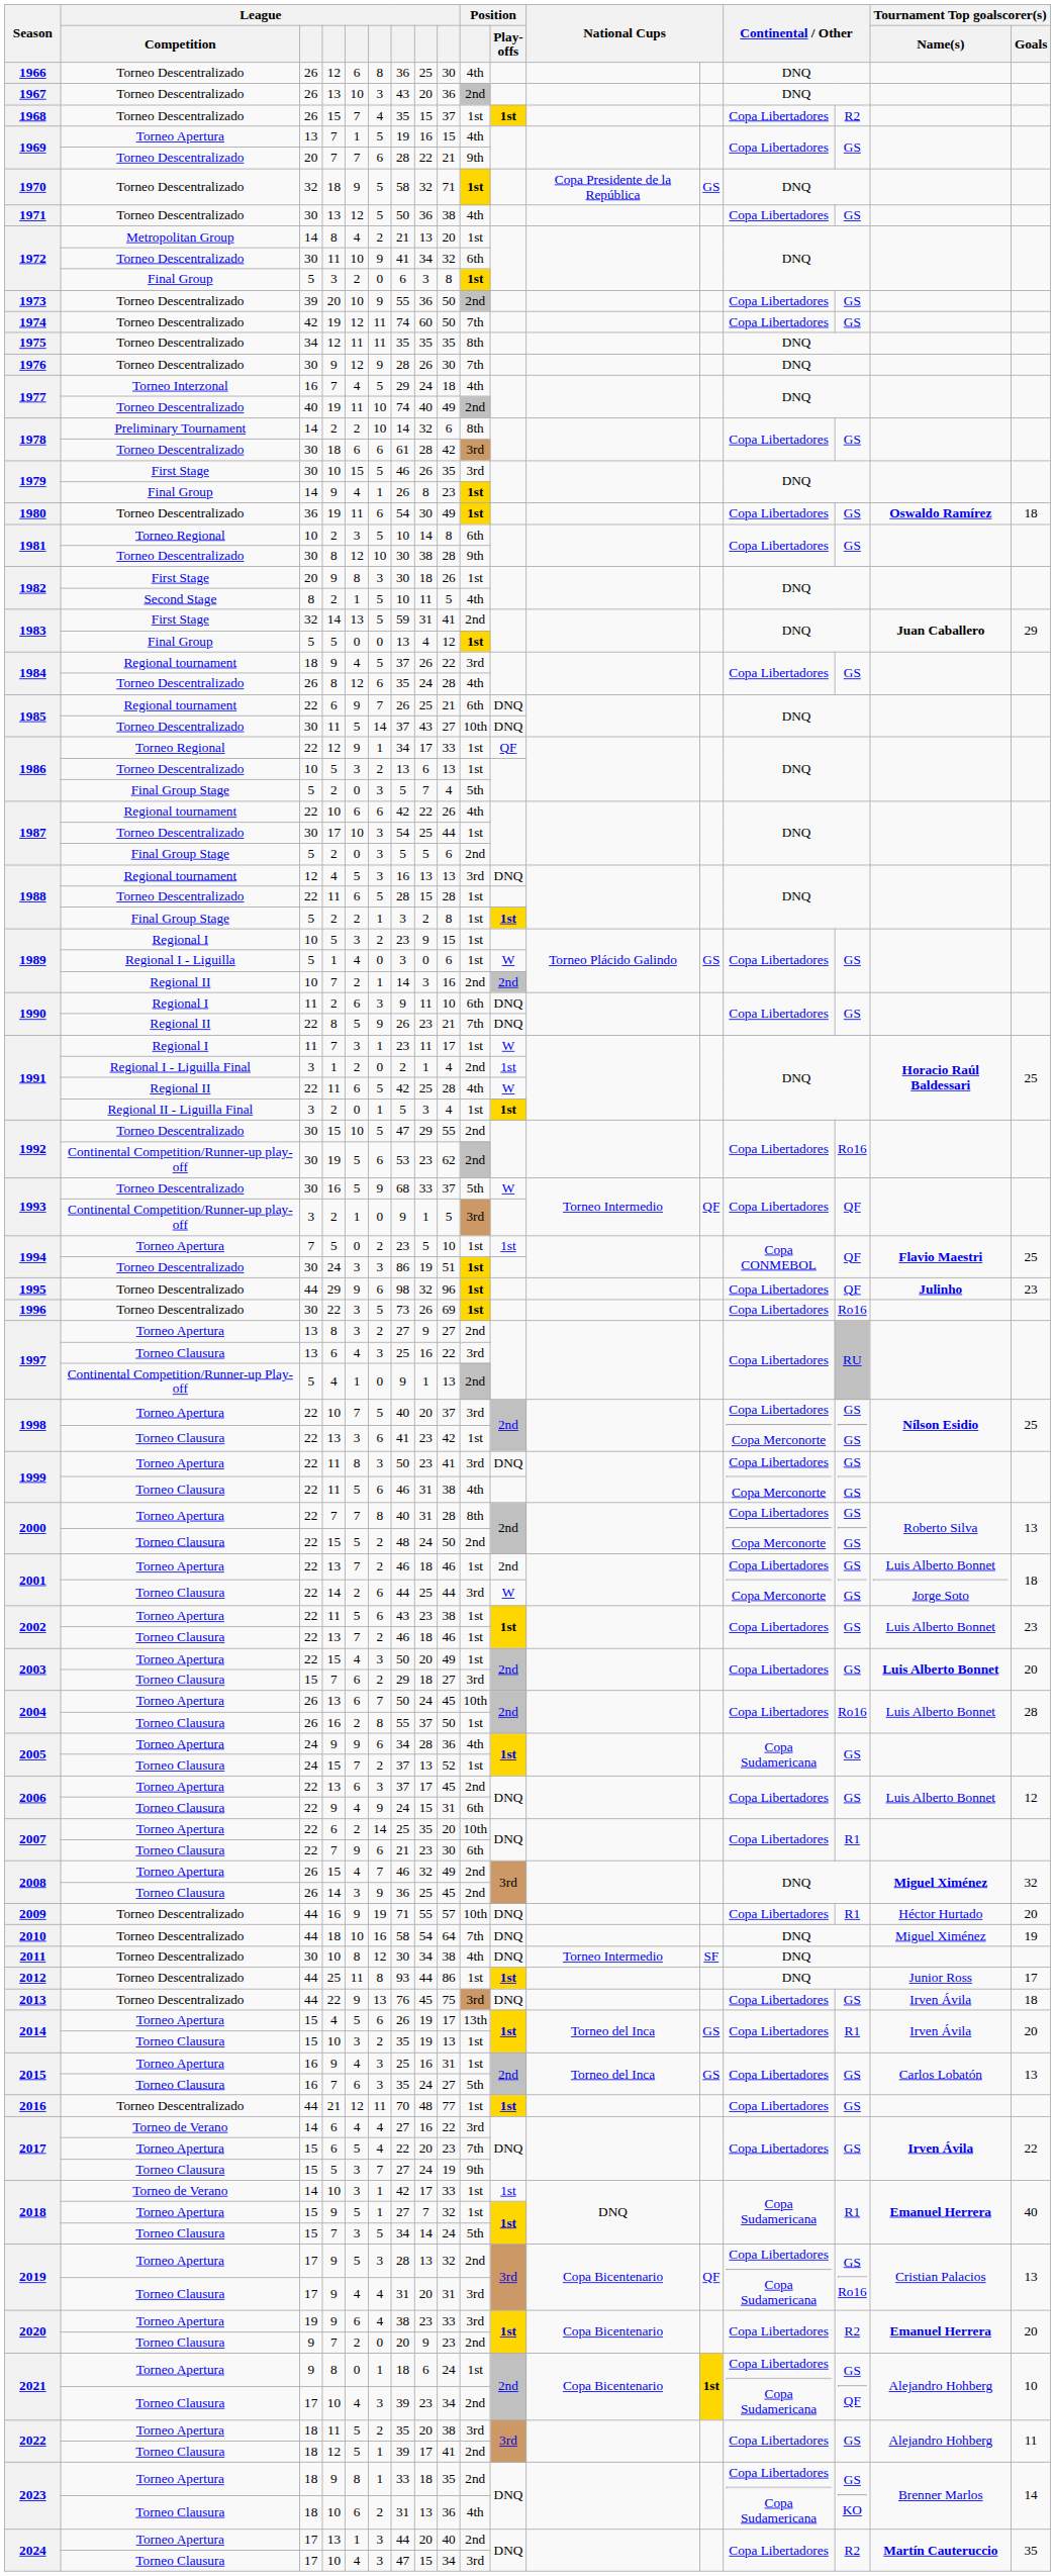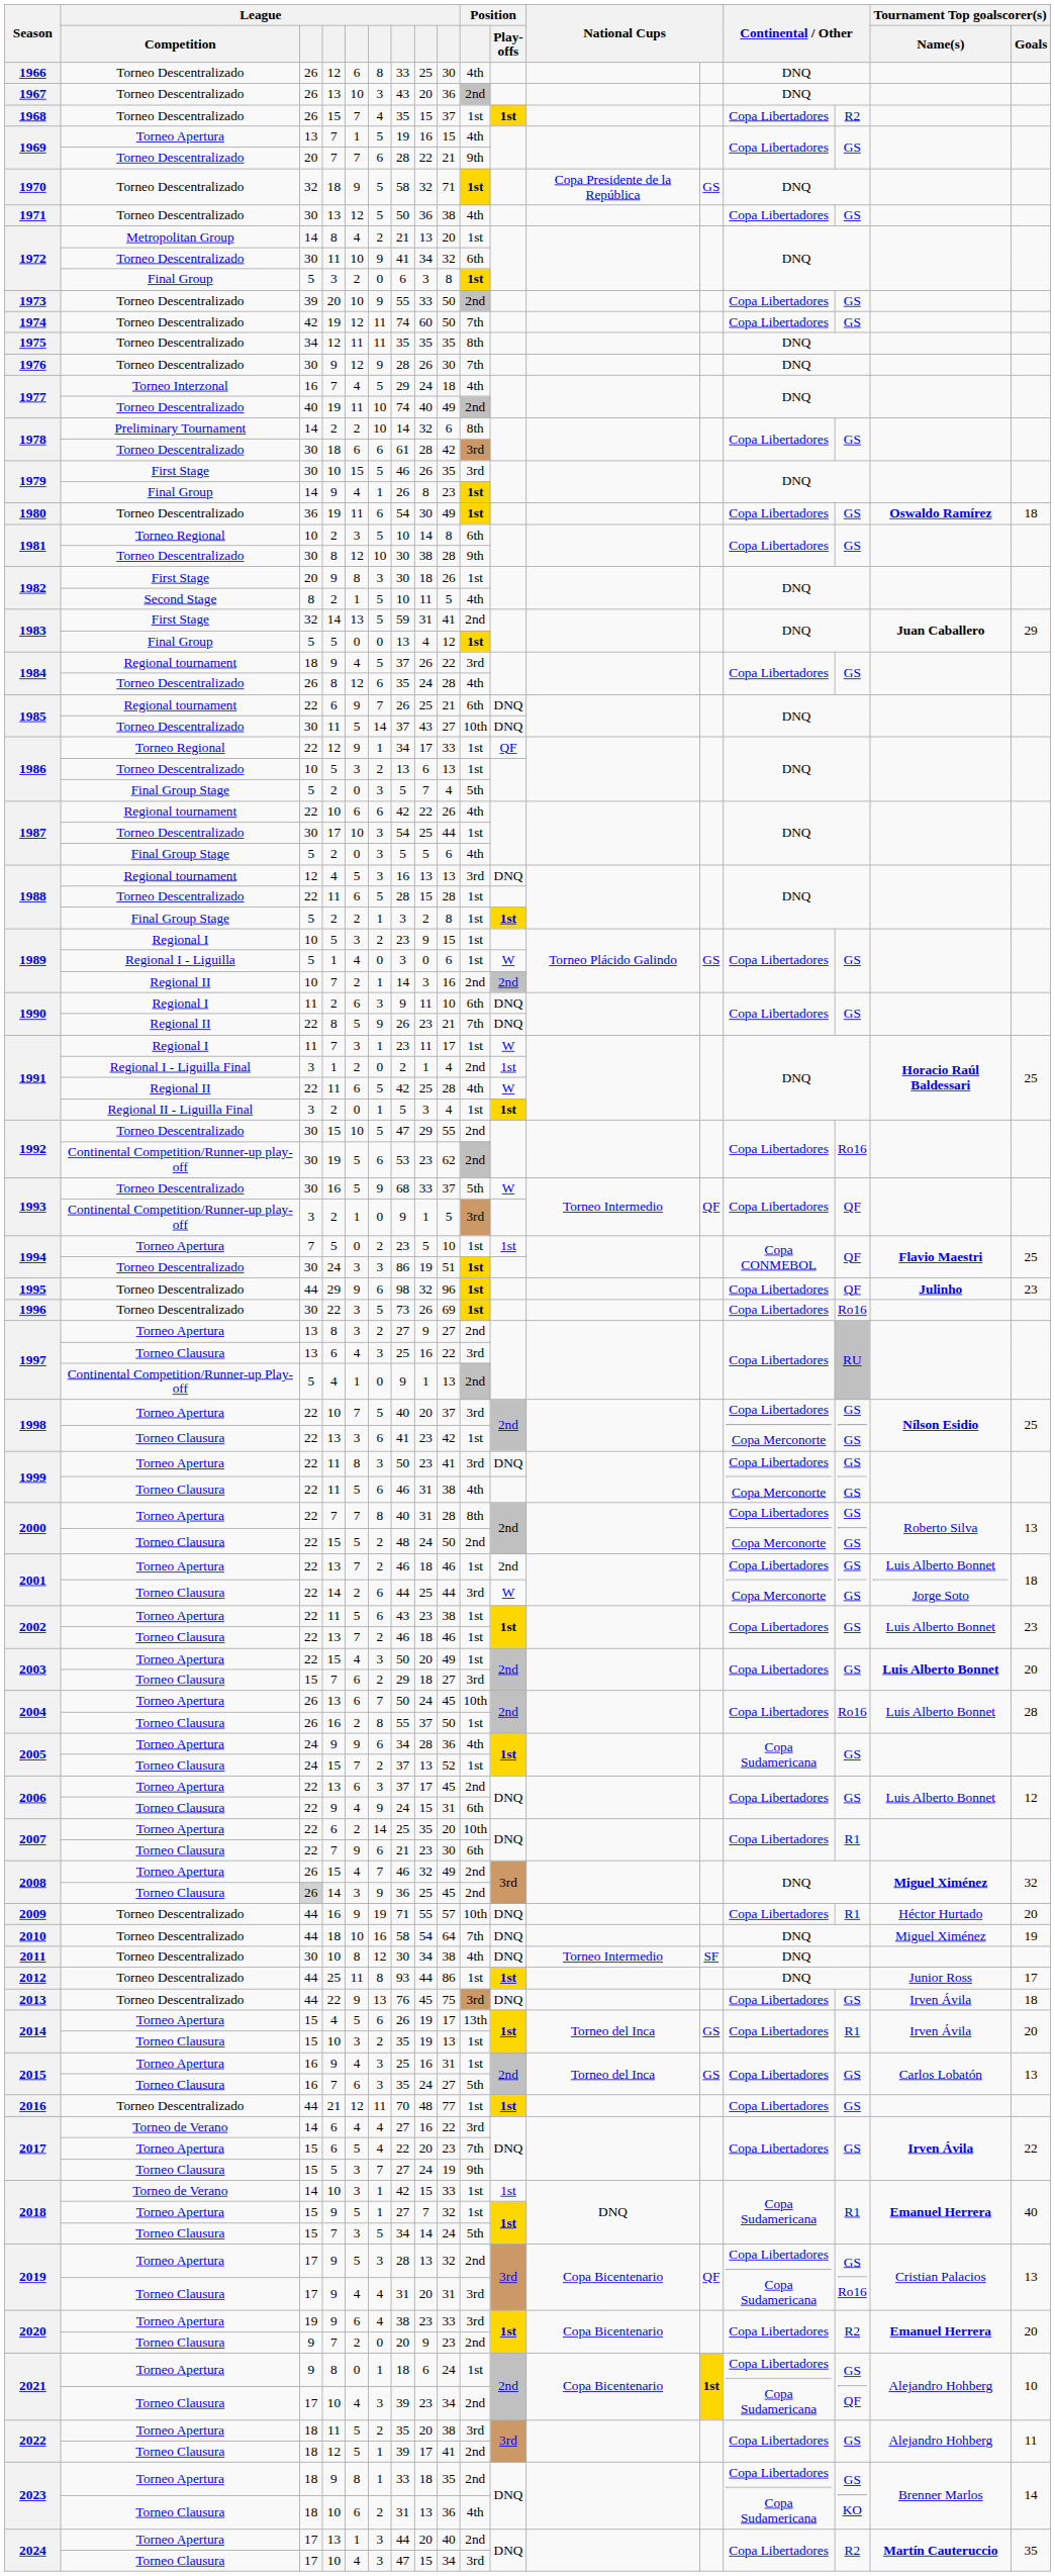1966 | column 7: 36 -> 33
1973 | column 8: 36 -> 33
1987 / Final Group Stage | Position: 2nd -> 4th
2008 / Torneo Clausura | column 3: no background -> lightgrey background
2018 / Torneo de Verano | column 8: 17 -> 15
